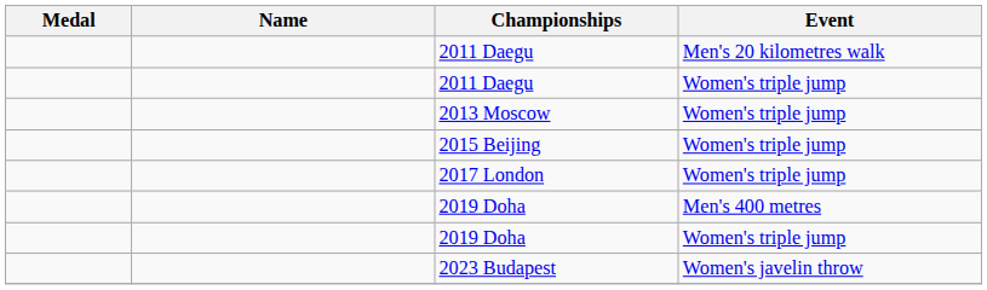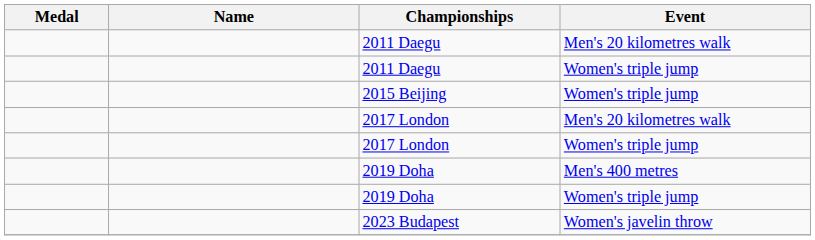- row: 2013 Moscow | Women's triple jump
+ row: 2017 London | Men's 20 kilometres walk
